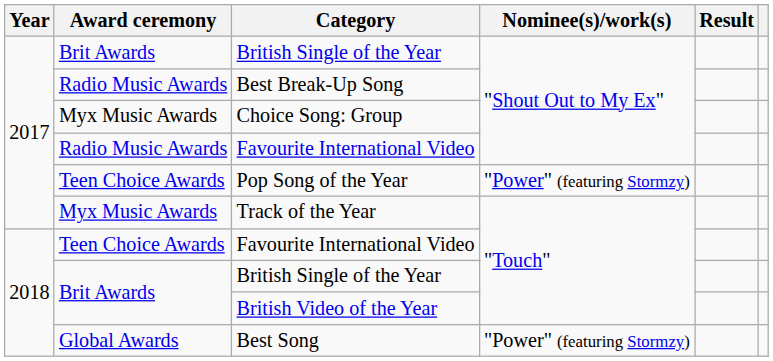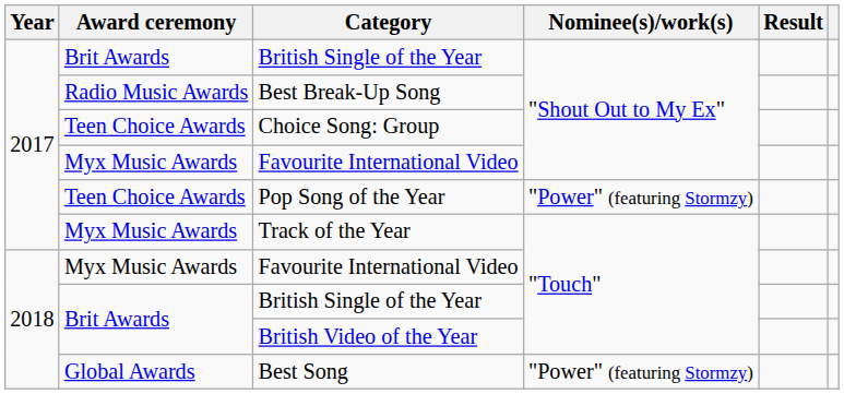Choice Song: Group | Award ceremony: Myx Music Awards -> Teen Choice Awards
Favourite International Video / "Shout Out to My Ex" | Award ceremony: Radio Music Awards -> Myx Music Awards
Favourite International Video / "Touch" | Award ceremony: Teen Choice Awards -> Myx Music Awards
